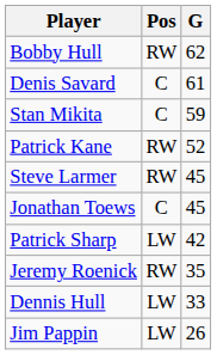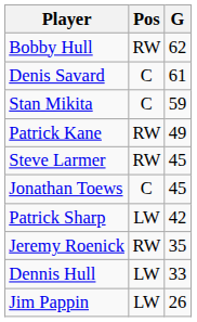Patrick Kane | G: 52 -> 49
